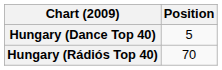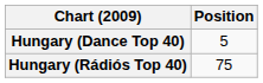Hungary (Rádiós Top 40) | Position: 70 -> 75
